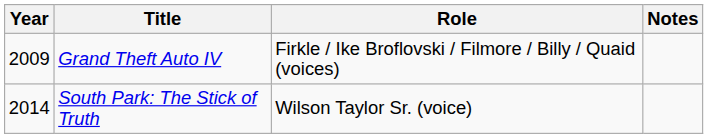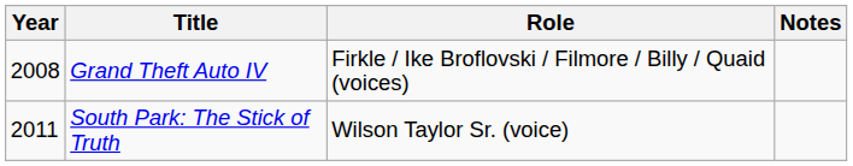Grand Theft Auto IV | Year: 2009 -> 2008
South Park: The Stick of Truth | Year: 2014 -> 2011
